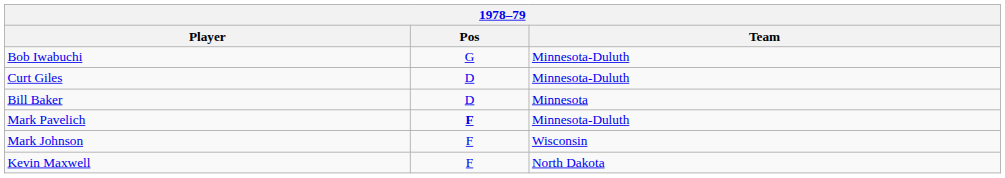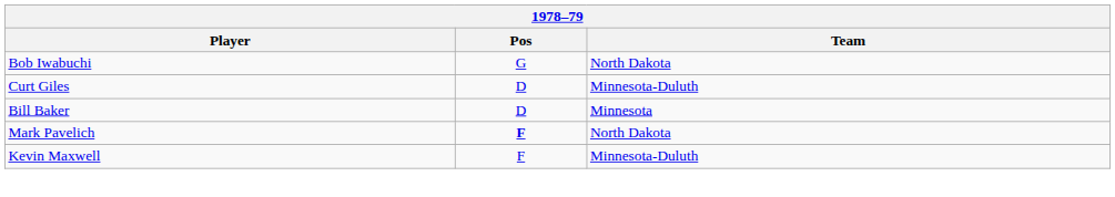Bob Iwabuchi | Team: Minnesota-Duluth -> North Dakota
Mark Pavelich | Team: Minnesota-Duluth -> North Dakota
- row: Mark Johnson | F | Wisconsin
Kevin Maxwell | Team: North Dakota -> Minnesota-Duluth
